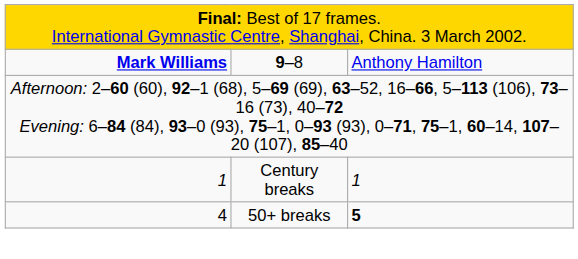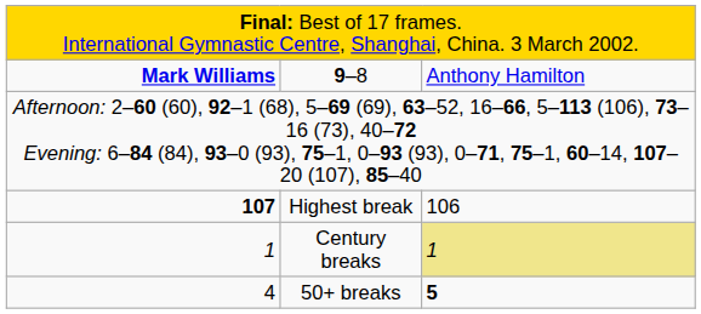+ row: 107 | Highest break | 106
Century breaks | column 3: no background -> khaki background
